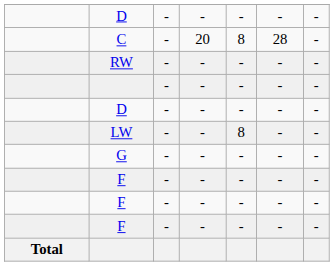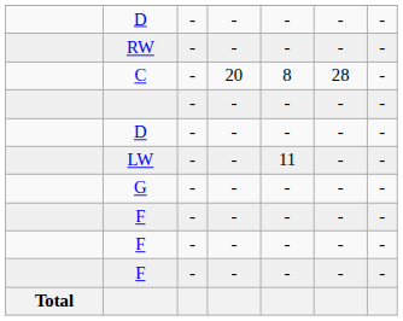rows swapped: RW <-> C
LW | column 5: 8 -> 11
